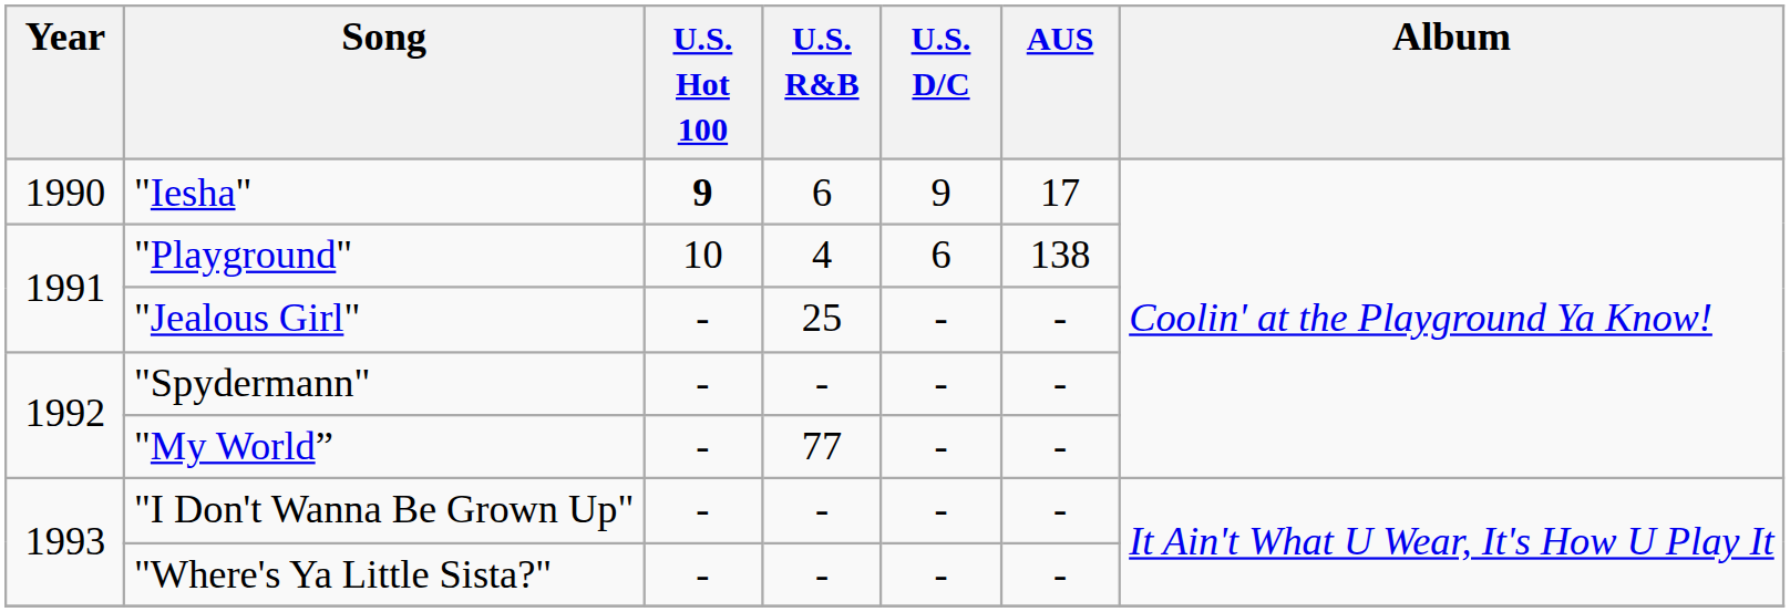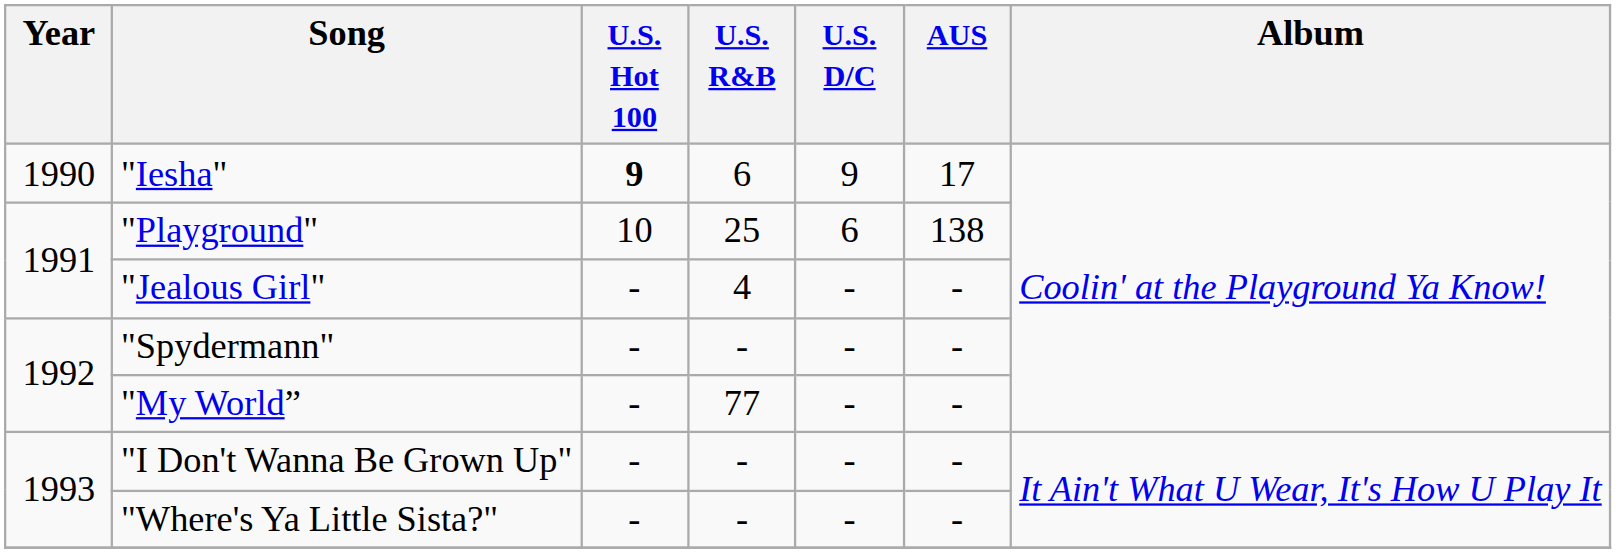"Playground" | U.S. R&B: 4 -> 25
"Jealous Girl" | U.S. R&B: 25 -> 4
